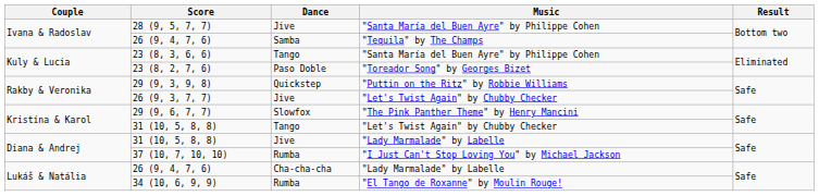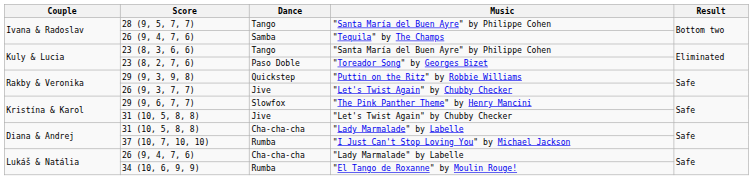28 (9, 5, 7, 7) | Dance: Jive -> Tango
31 (10, 5, 8, 8) / "Let's Twist Again" by Chubby Checker | Dance: Tango -> Jive
31 (10, 5, 8, 8) / "Lady Marmalade" by Labelle | Dance: Jive -> Cha-cha-cha
